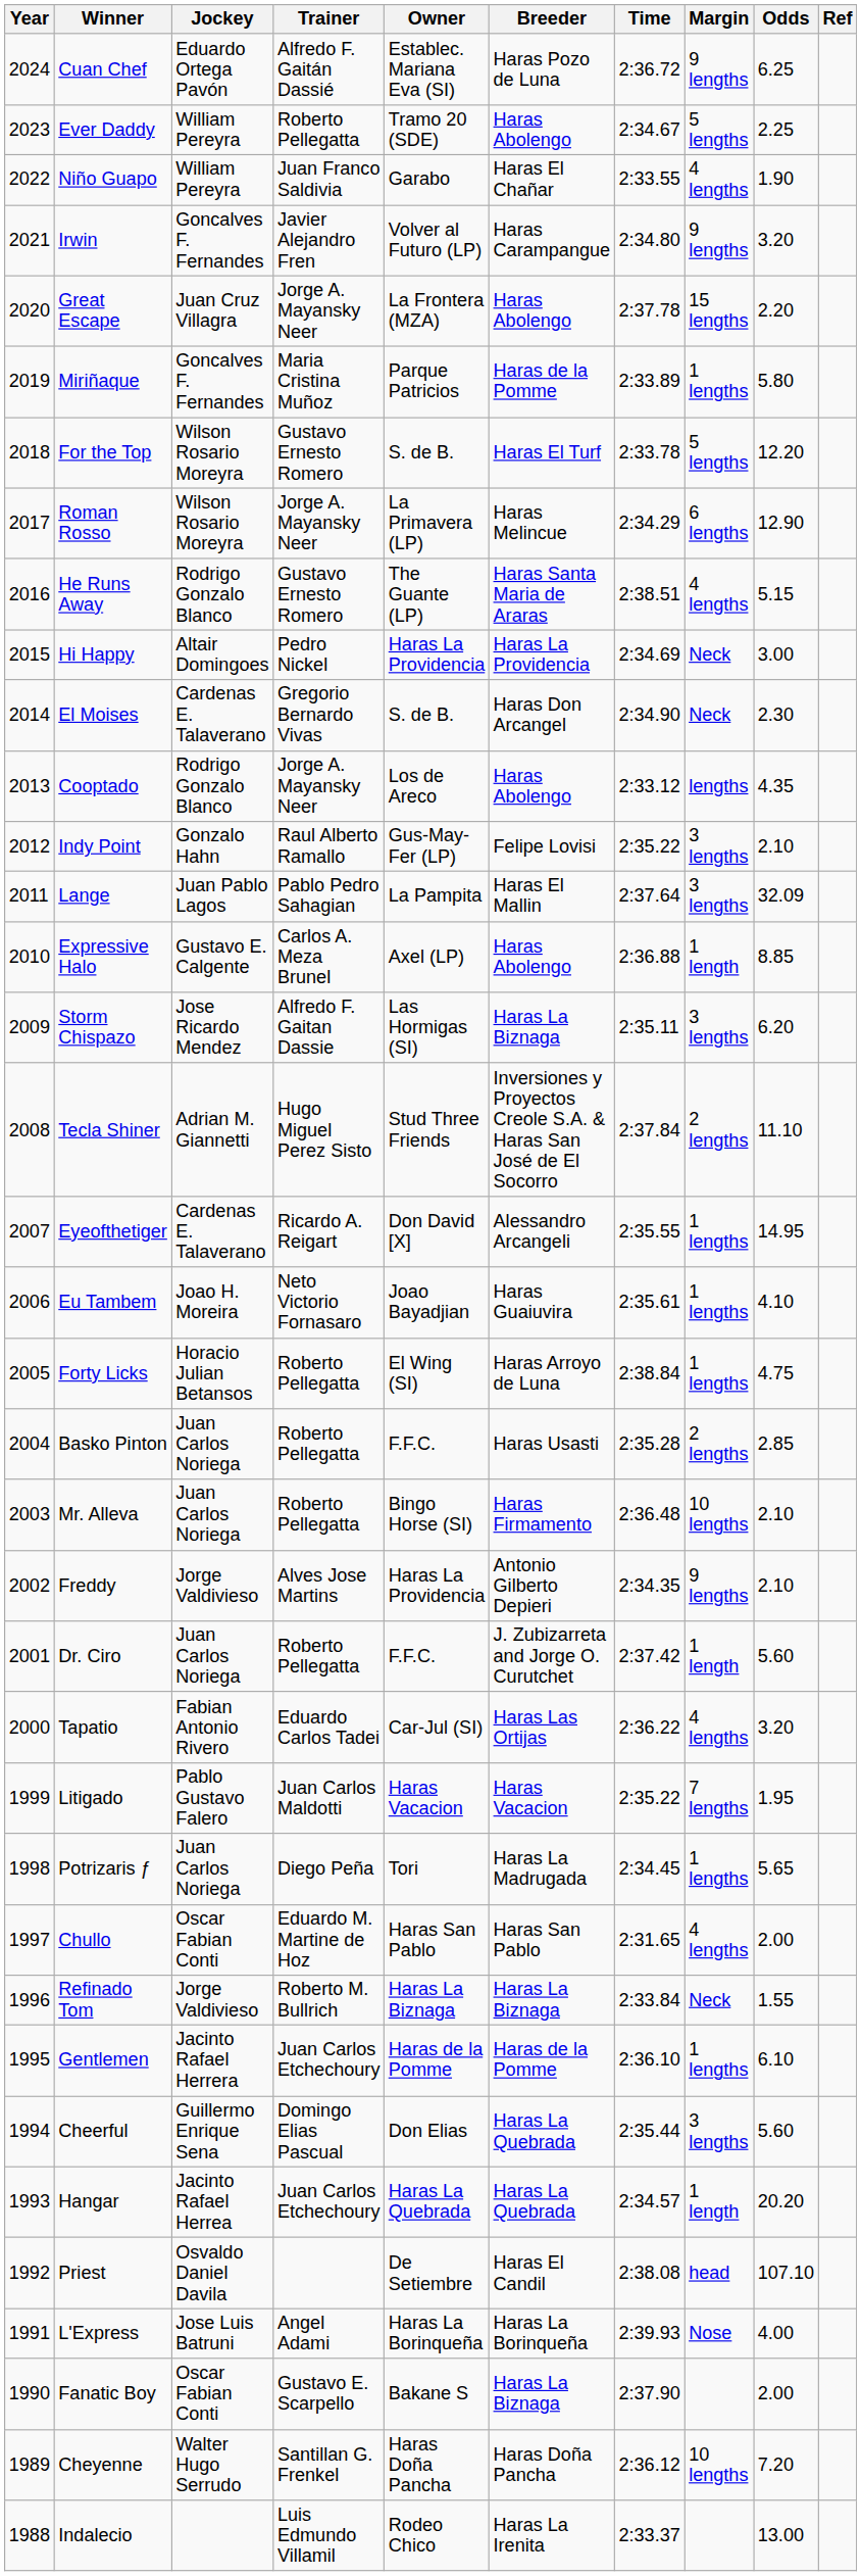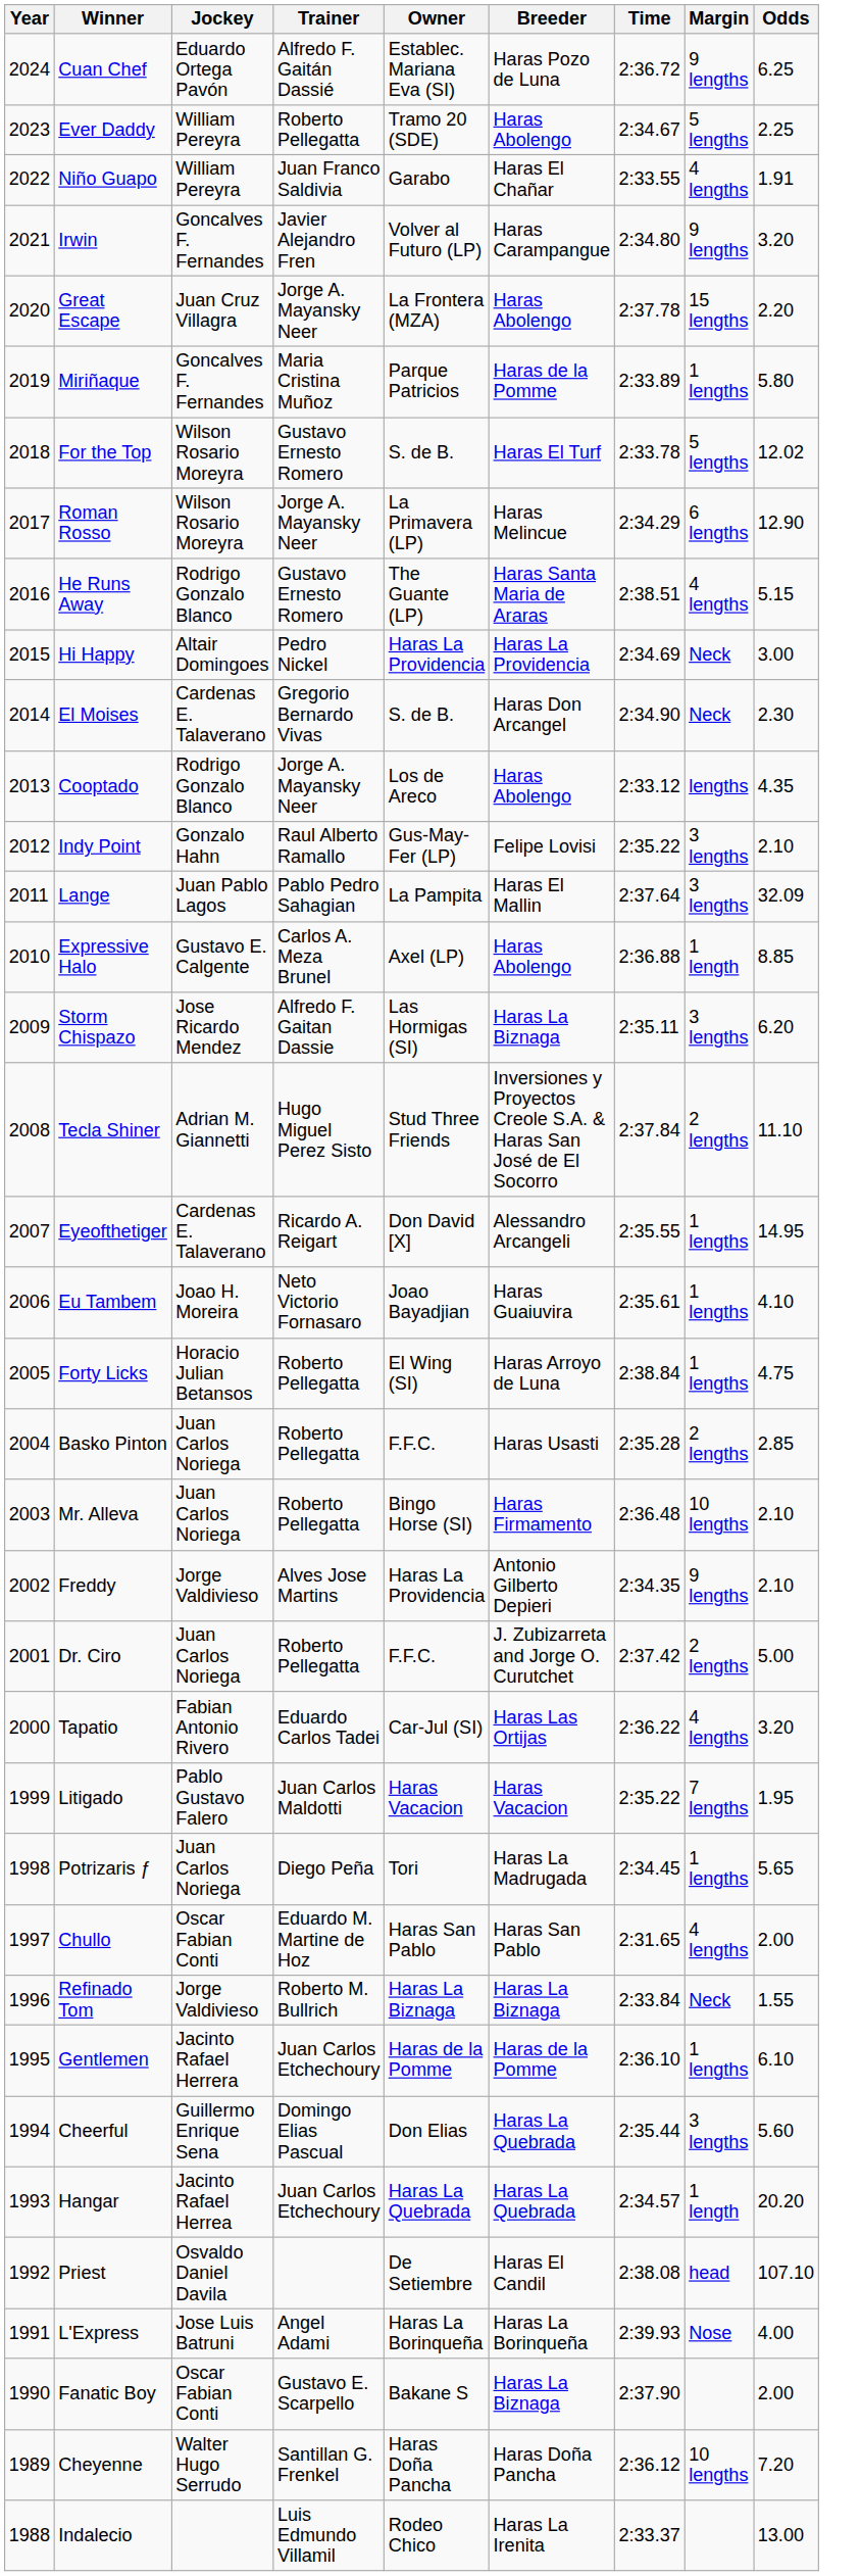- column: Ref
Niño Guapo | Odds: 1.90 -> 1.91
For the Top | Odds: 12.20 -> 12.02
Dr. Ciro | Margin: 1 length -> 2 lengths
Dr. Ciro | Odds: 5.60 -> 5.00
